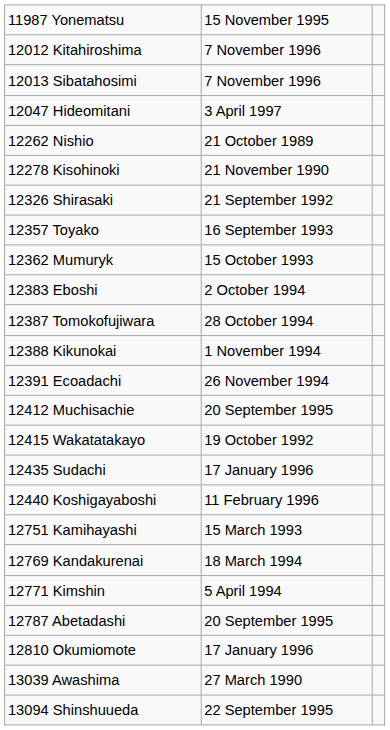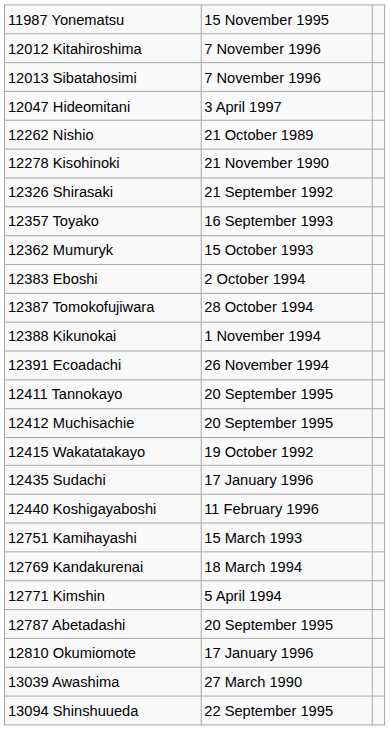+ row: 12411 Tannokayo | 20 September 1995
